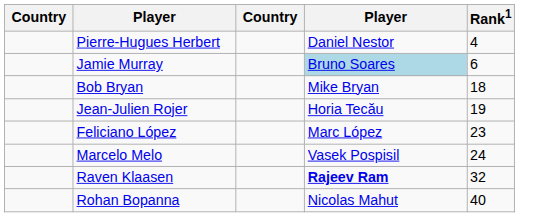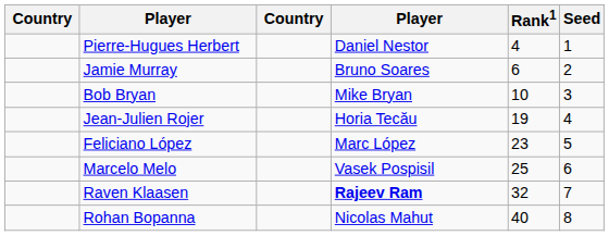+ column: Seed | 1 | 2 | 3 | 4 | 5 | 6 | 7 | 8
Jamie Murray | column 4: lightblue background -> no background
Bob Bryan | Rank1: 18 -> 10
Marcelo Melo | Rank1: 24 -> 25
